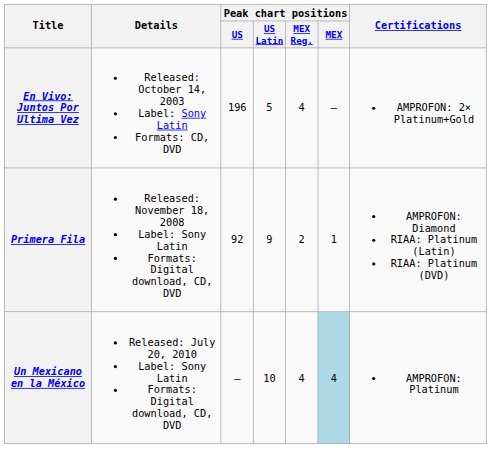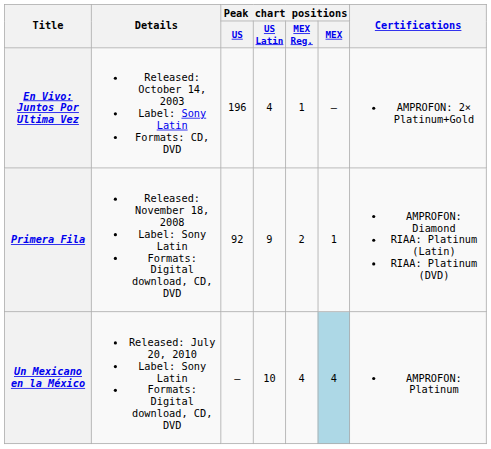En Vivo: Juntos Por Ultima Vez | Peak chart positions / US Latin: 5 -> 4
En Vivo: Juntos Por Ultima Vez | Peak chart positions / MEX Reg.: 4 -> 1
